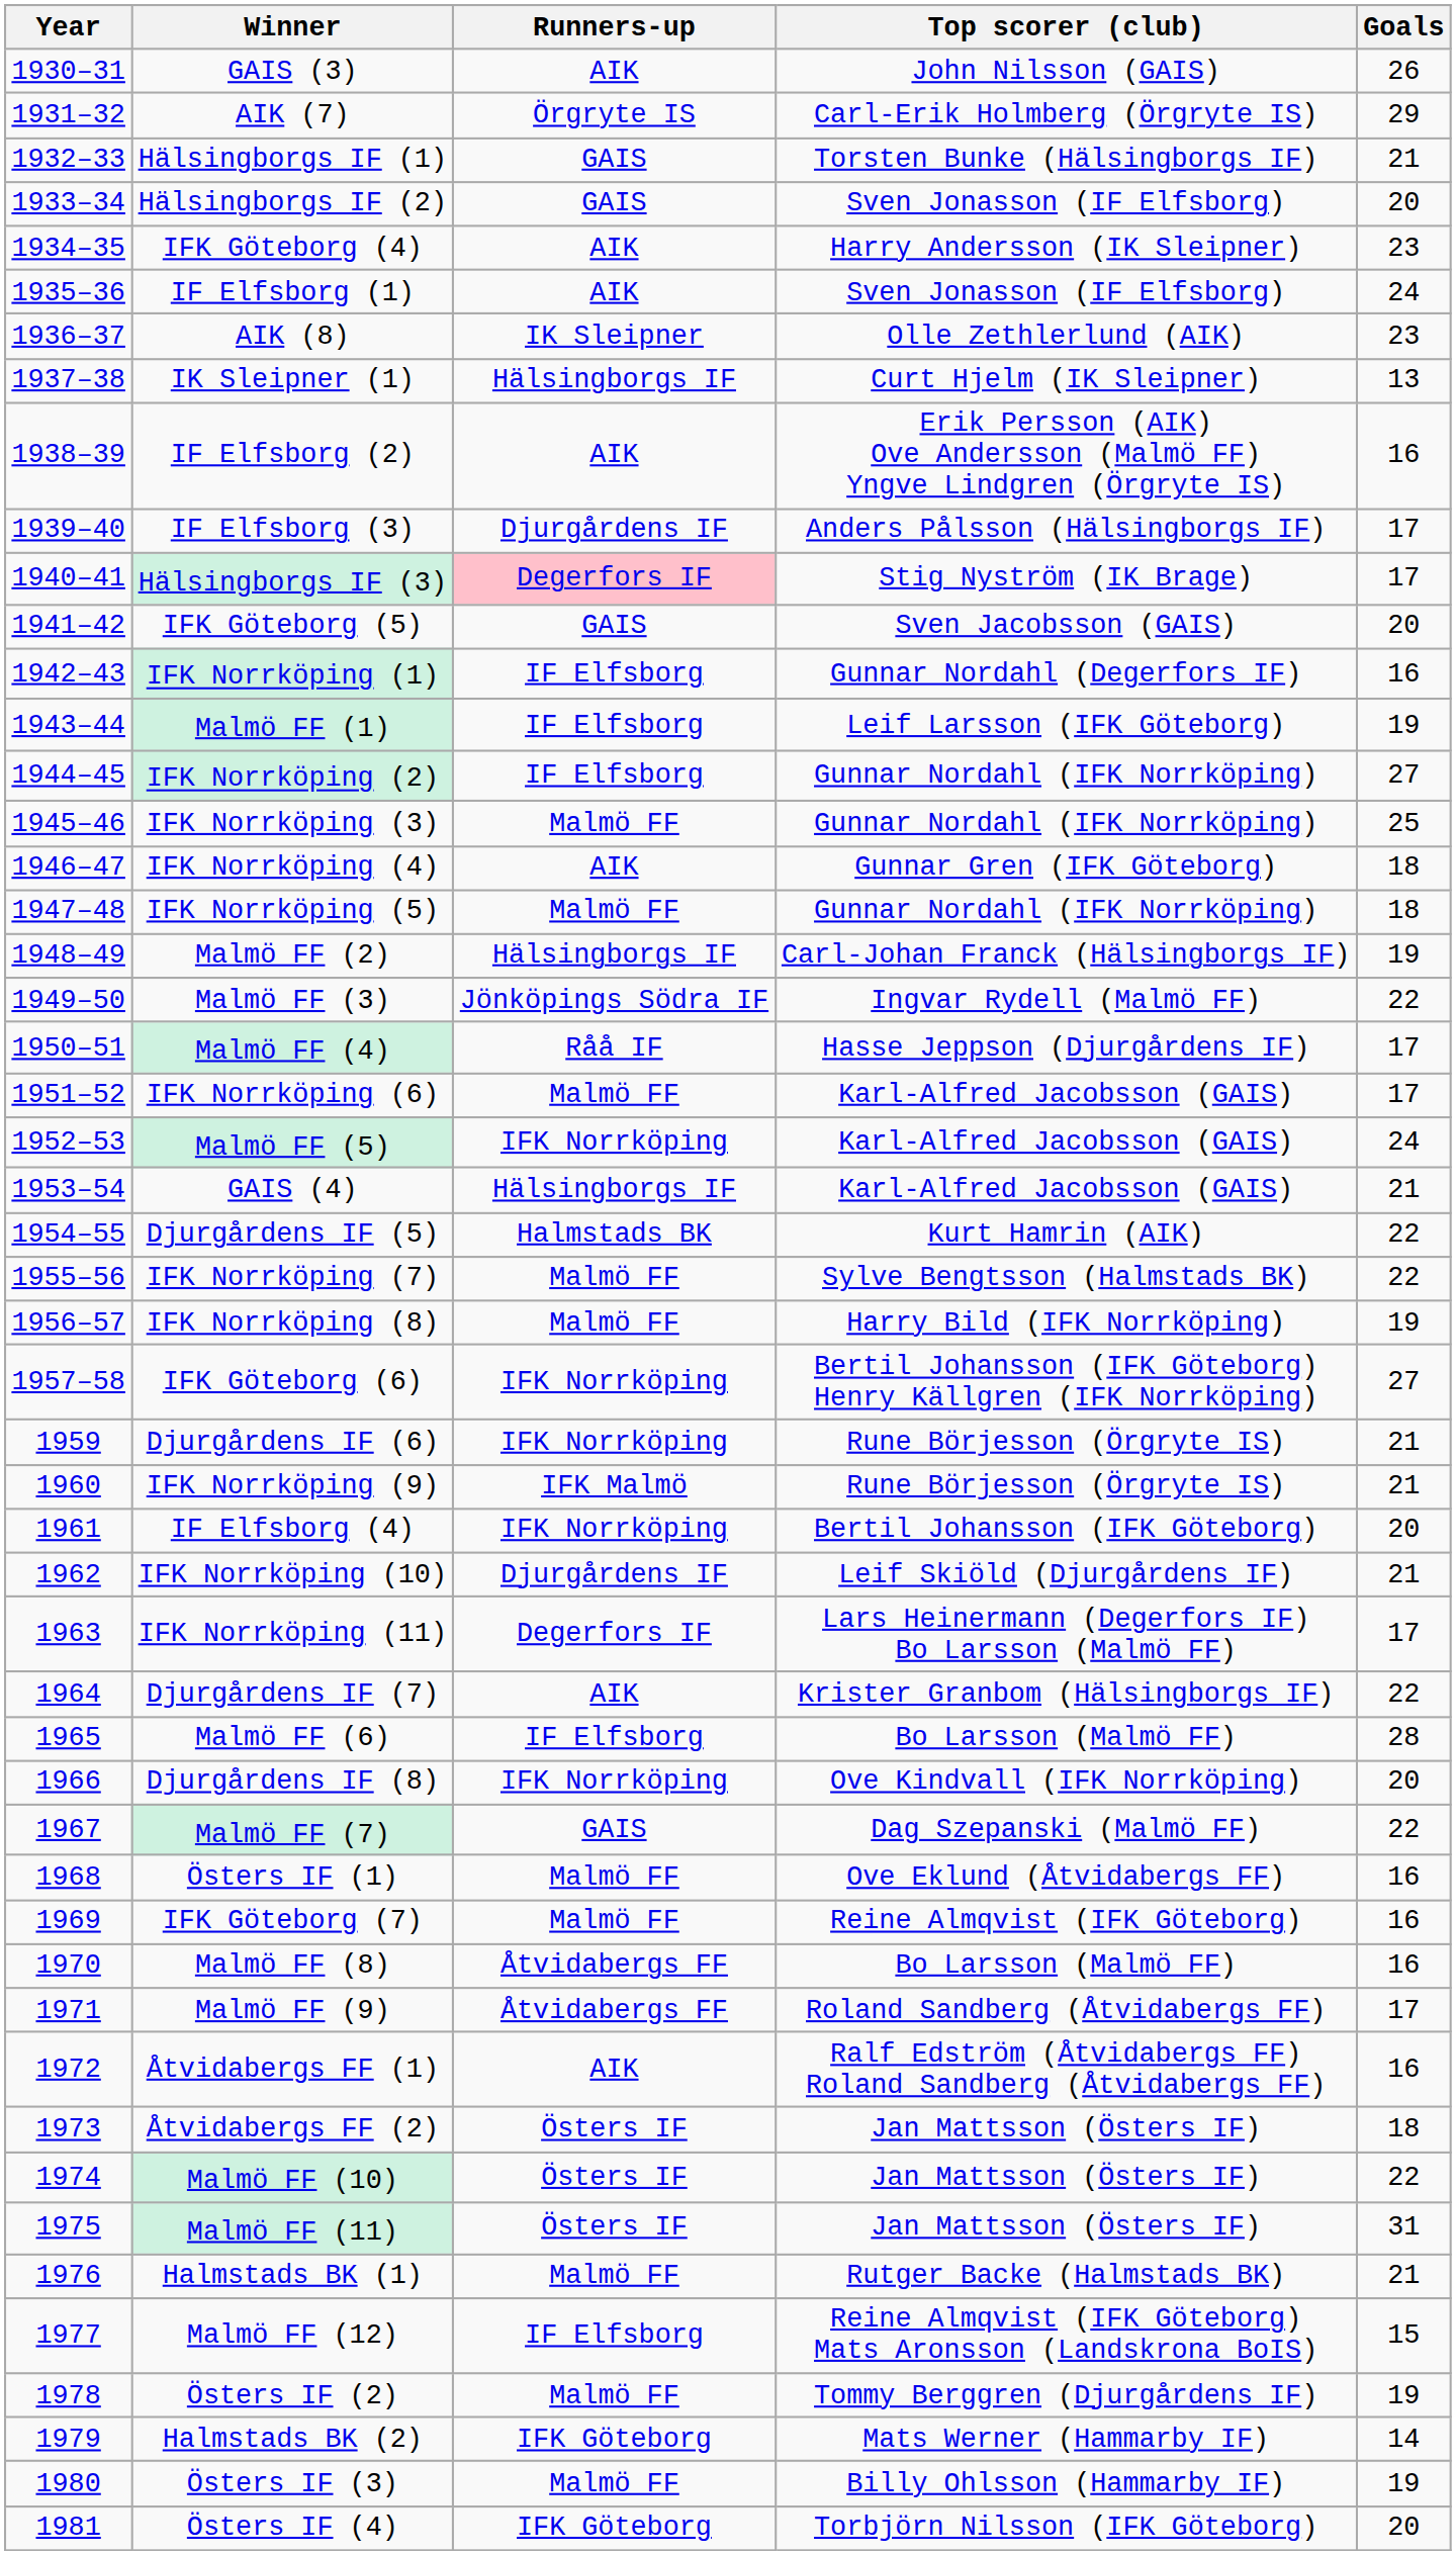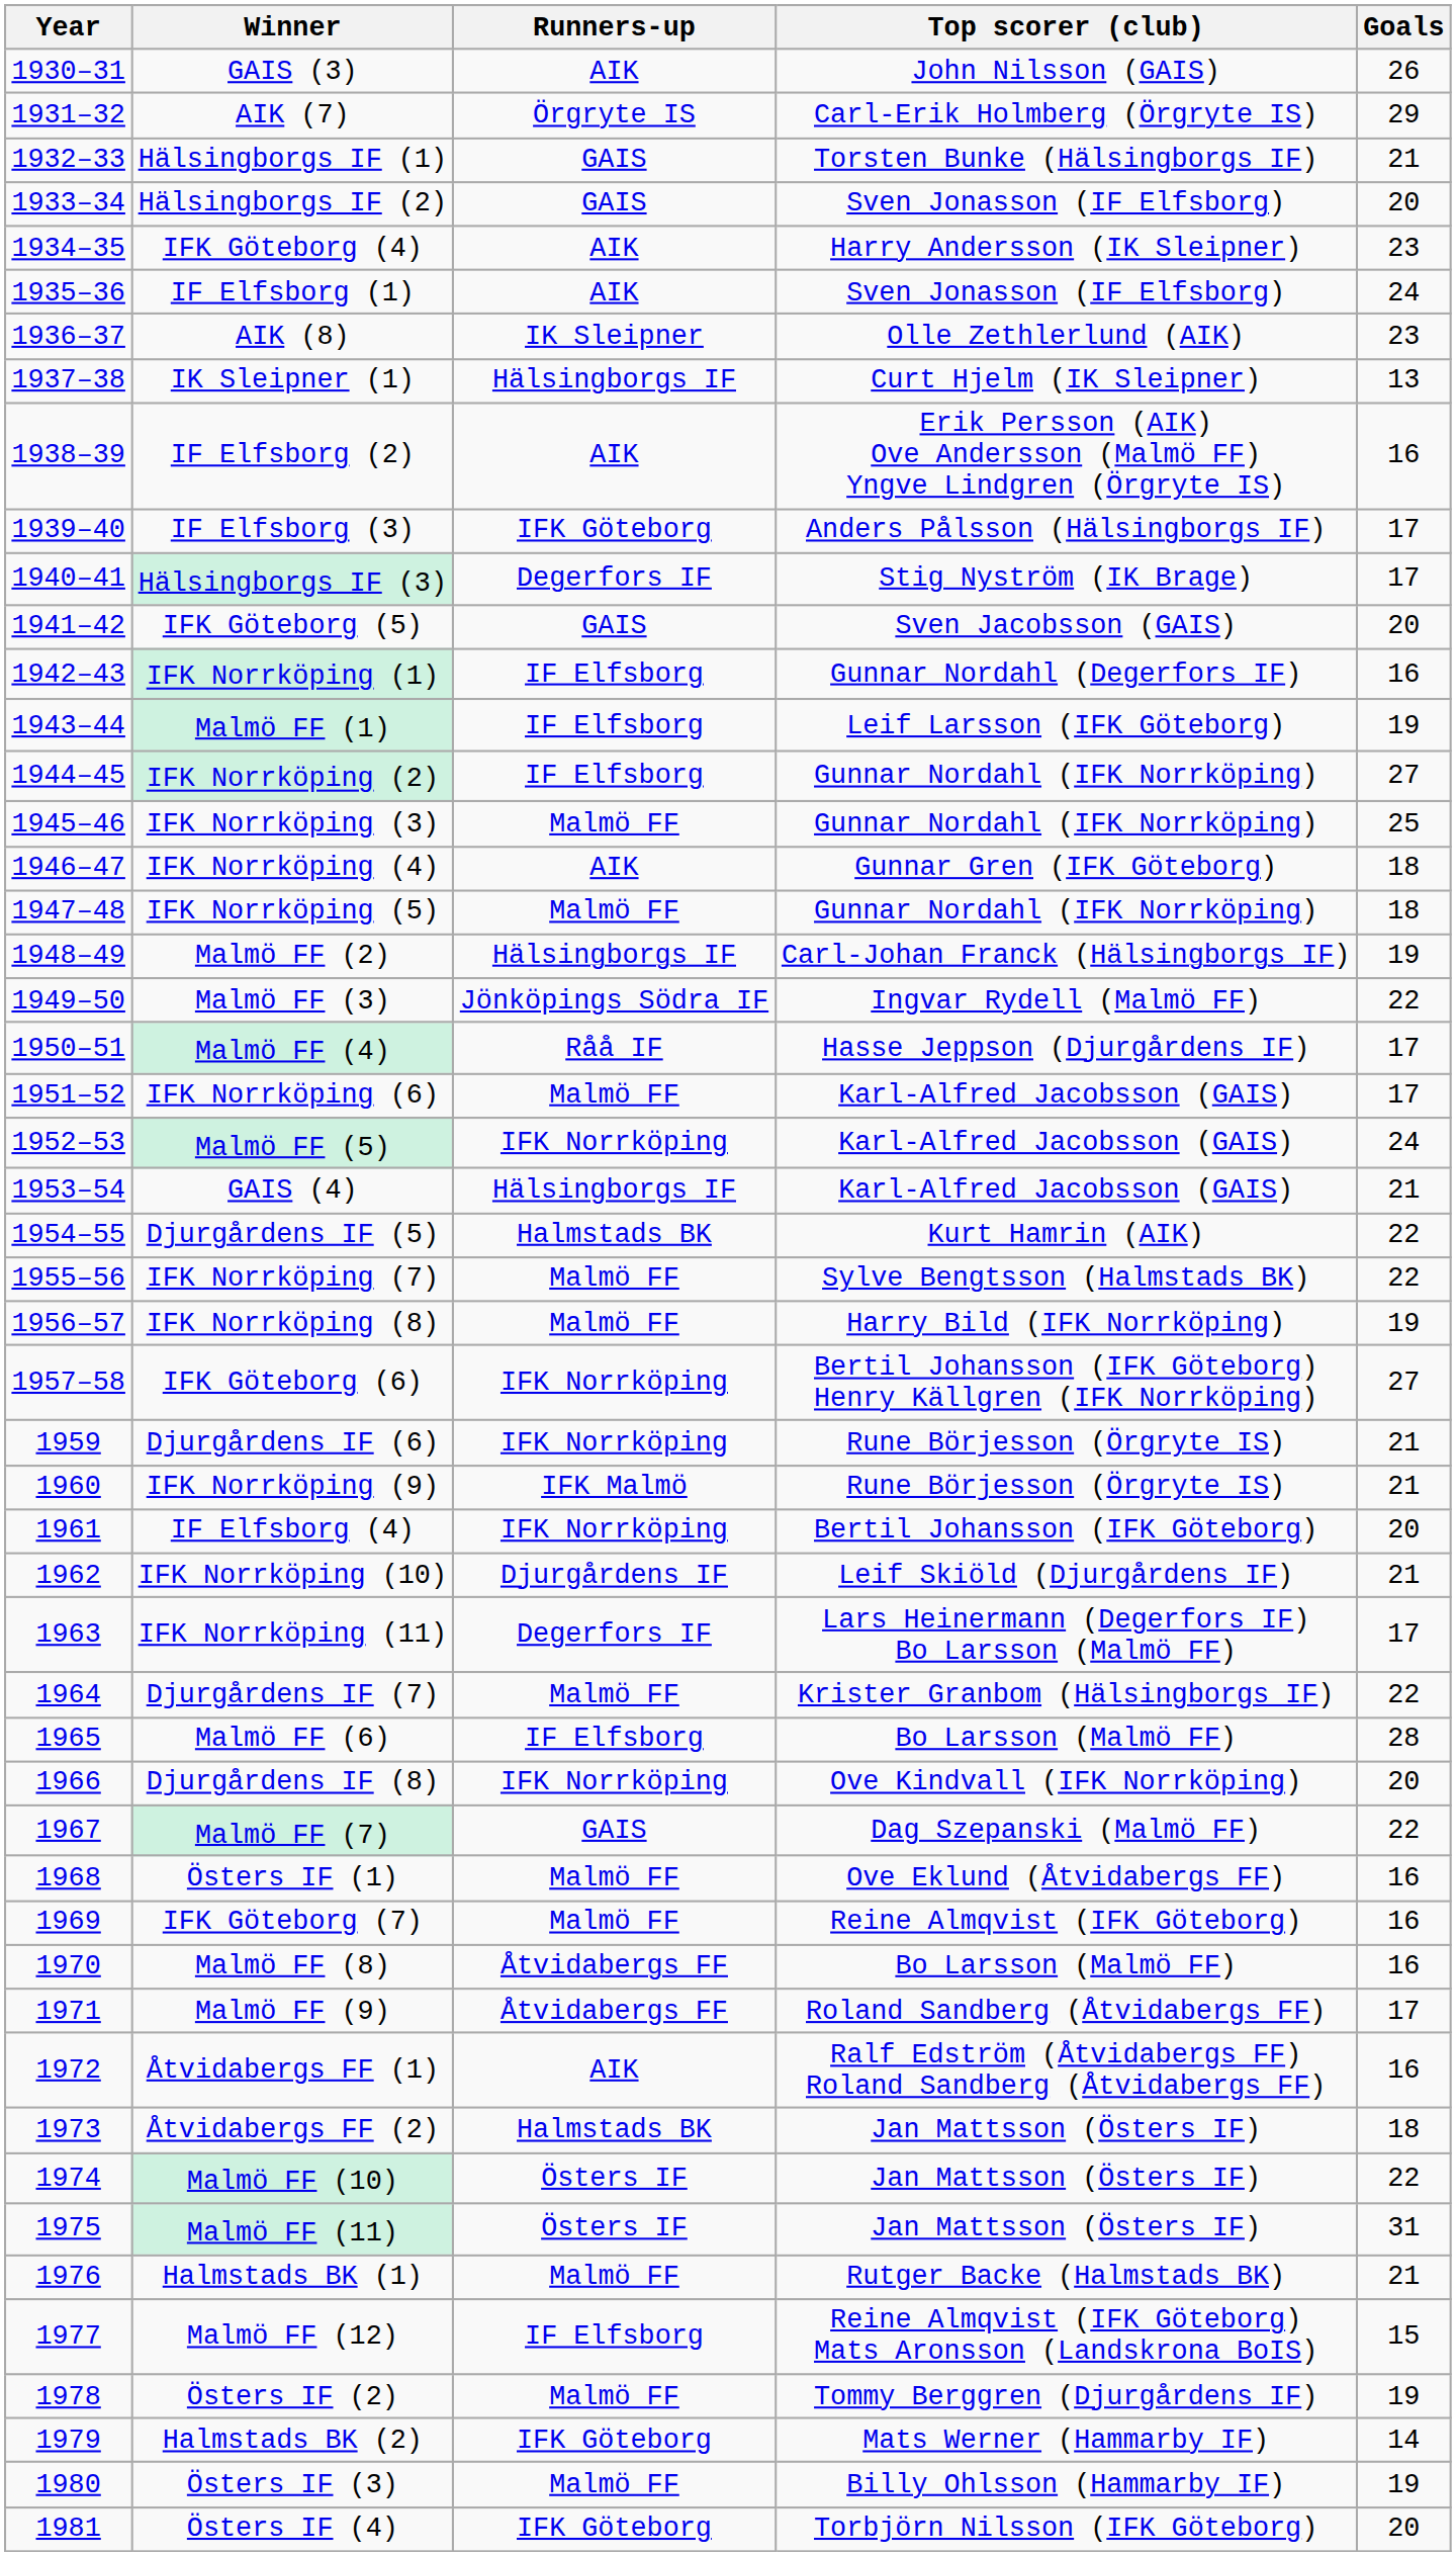IF Elfsborg (3) | Runners-up: Djurgårdens IF -> IFK Göteborg
Hälsingborgs IF (3) | Runners-up: pink background -> no background
Djurgårdens IF (7) | Runners-up: AIK -> Malmö FF
Åtvidabergs FF (2) | Runners-up: Östers IF -> Halmstads BK
